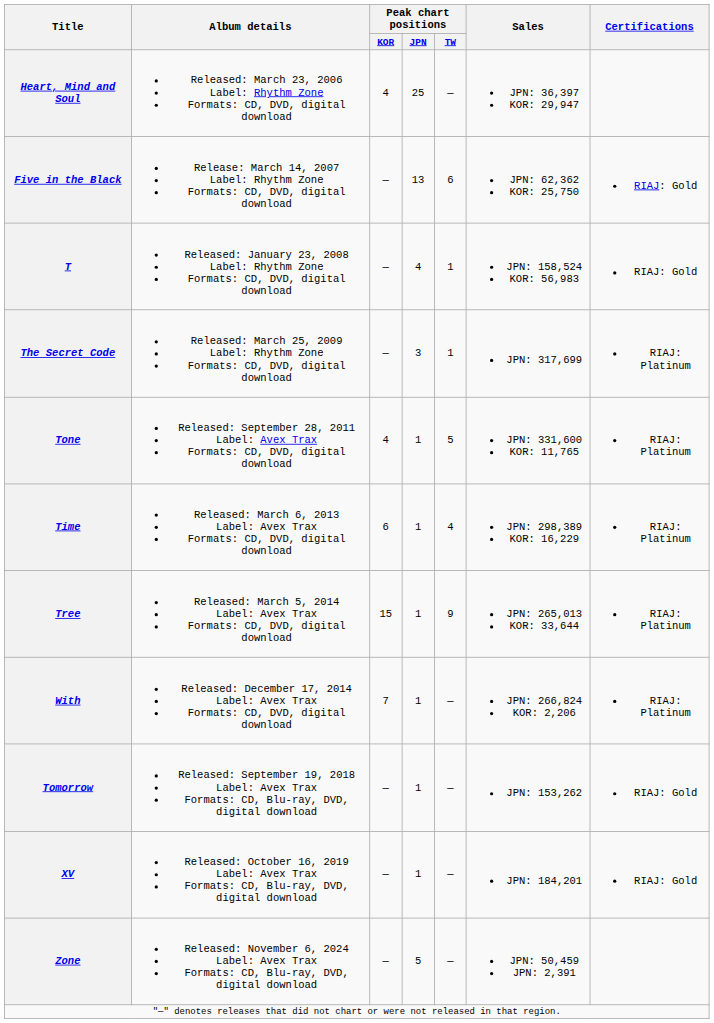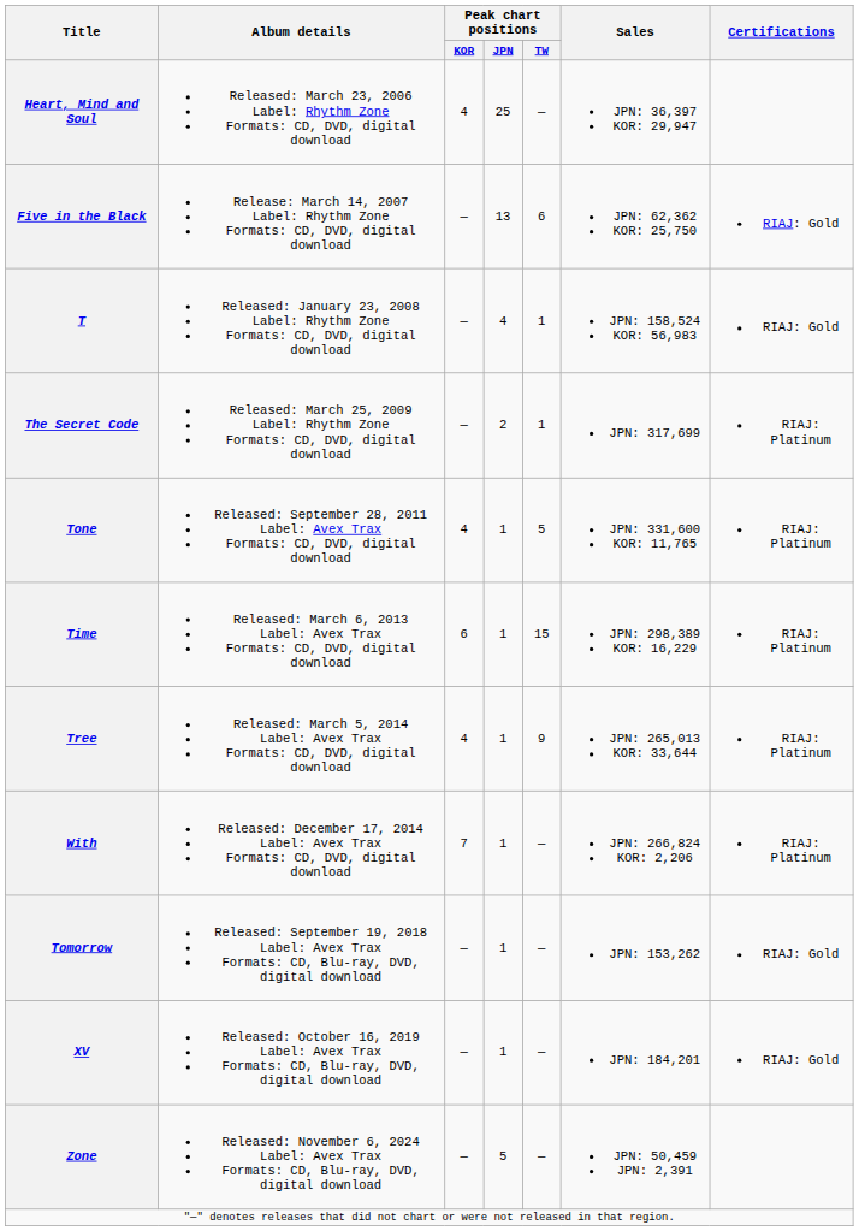The Secret Code | Peak chart positions / JPN: 3 -> 2
Time | Peak chart positions / TW: 4 -> 15
Tree | Peak chart positions / KOR: 15 -> 4
